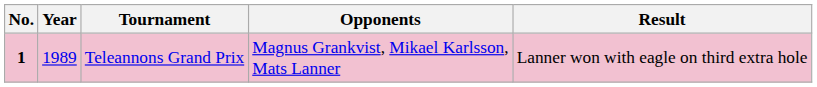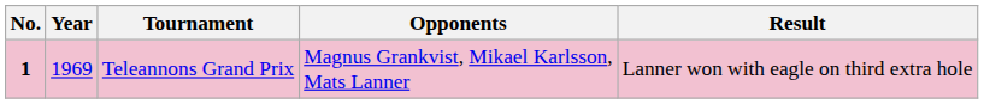Teleannons Grand Prix | Year: 1989 -> 1969
